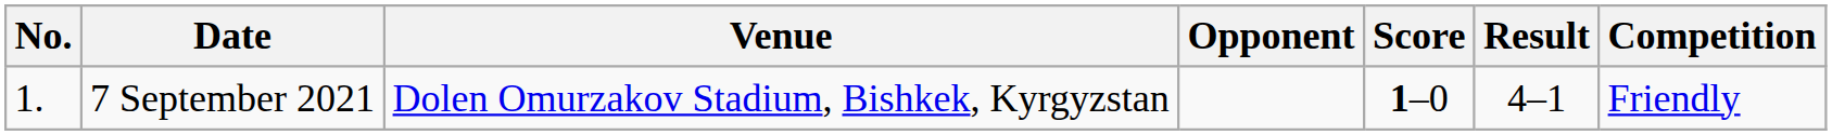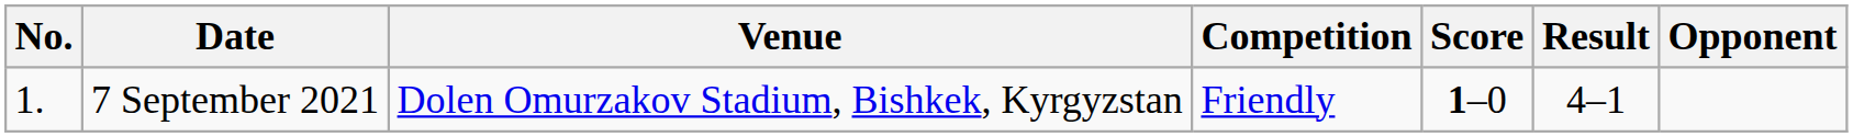columns swapped: Opponent <-> Competition
